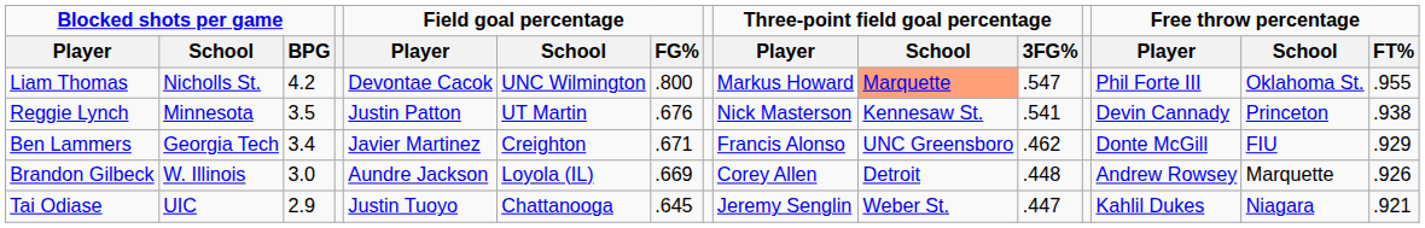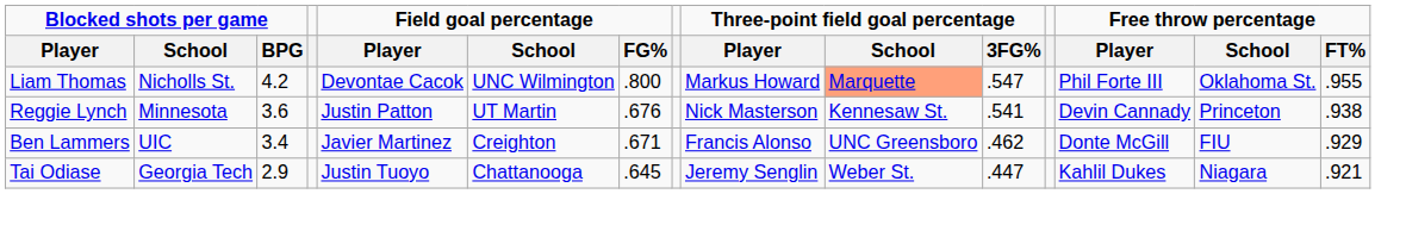Reggie Lynch | Blocked shots per game / BPG: 3.5 -> 3.6
Ben Lammers | Blocked shots per game / School: Georgia Tech -> UIC
- row: Brandon Gilbeck | W. Illinois | 3.0 | Aundre Jackson | Loyola (IL) | .669 | Corey Allen | Detroit | .448 | Andrew Rowsey | Marquette | .926
Tai Odiase | Blocked shots per game / School: UIC -> Georgia Tech
